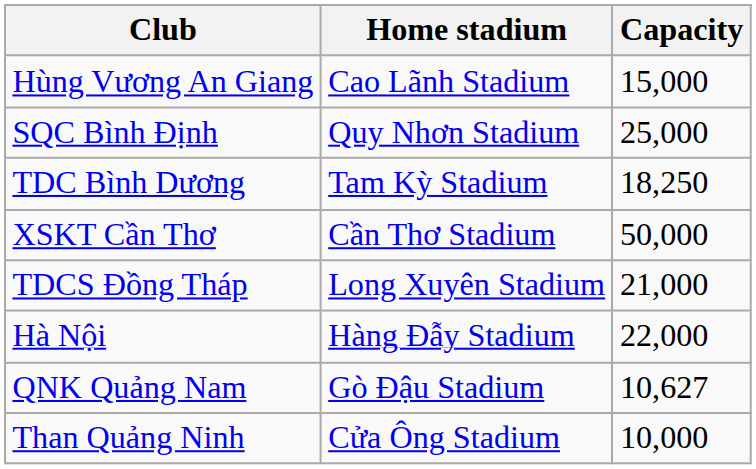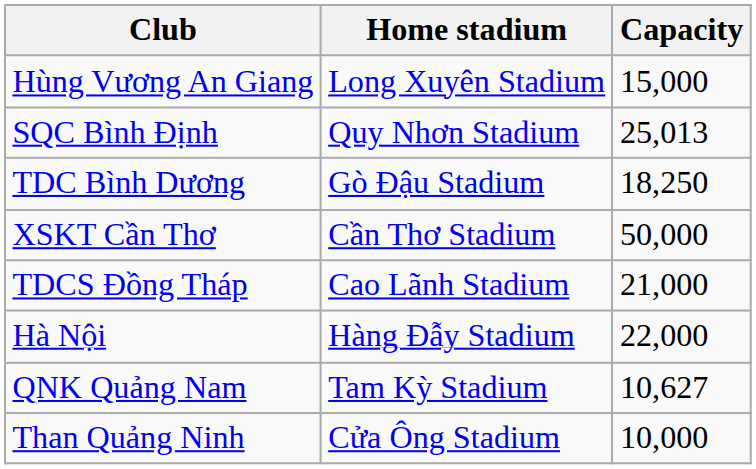Hùng Vương An Giang | Home stadium: Cao Lãnh Stadium -> Long Xuyên Stadium
SQC Bình Định | Capacity: 25,000 -> 25,013
TDC Bình Dương | Home stadium: Tam Kỳ Stadium -> Gò Đậu Stadium
TDCS Đồng Tháp | Home stadium: Long Xuyên Stadium -> Cao Lãnh Stadium
QNK Quảng Nam | Home stadium: Gò Đậu Stadium -> Tam Kỳ Stadium
